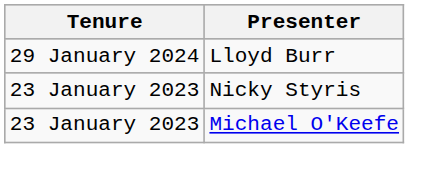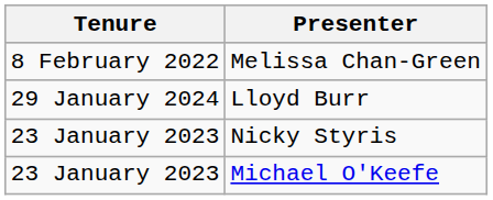+ row: 8 February 2022 | Melissa Chan-Green
